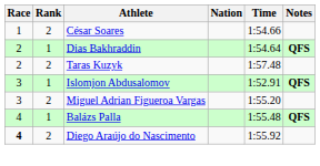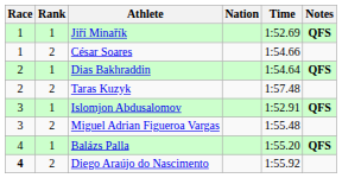+ row: 1 | 1 | Jiří Minařík | 1:52.69 | QFS
Miguel Adrian Figueroa Vargas | Time: 1:55.20 -> 1:55.48
Balázs Palla | Time: 1:55.48 -> 1:55.20
